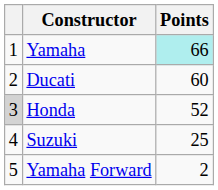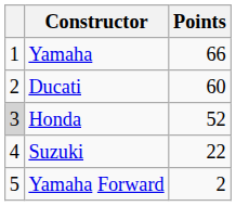Yamaha | Points: paleturquoise background -> no background
Suzuki | Points: 25 -> 22
